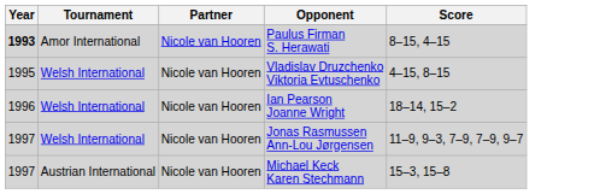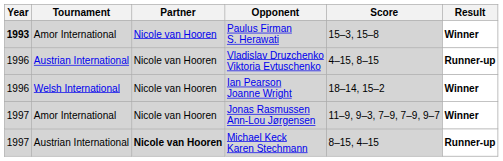+ column: Result | Winner | Runner-up | Winner | Winner | Runner-up
Paulus Firman S. Herawati | Score: 8–15, 4–15 -> 15–3, 15–8
Vladislav Druzchenko Viktoria Evtuschenko | Year: 1995 -> 1996
Vladislav Druzchenko Viktoria Evtuschenko | Tournament: Welsh International -> Austrian International
Jonas Rasmussen Ann-Lou Jørgensen | Tournament: Welsh International -> Amor International
Michael Keck Karen Stechmann | Partner: normal -> bold
Michael Keck Karen Stechmann | Score: 15–3, 15–8 -> 8–15, 4–15
